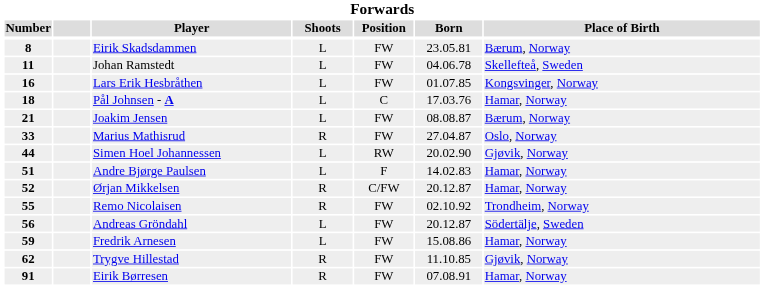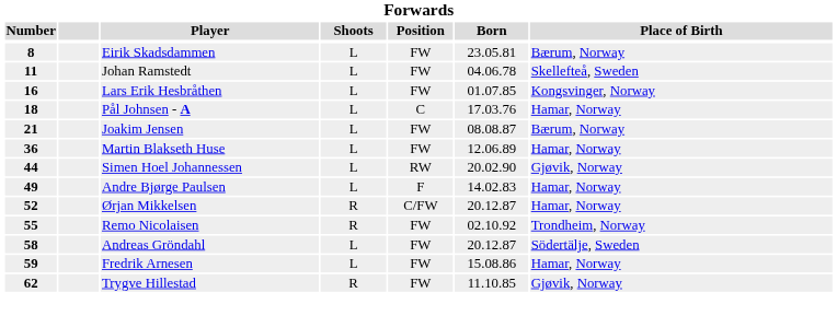- row: 33 | Marius Mathisrud | R | FW | 27.04.87 | Oslo, Norway
+ row: 36 | Martin Blakseth Huse | L | FW | 12.06.89 | Hamar, Norway
Andre Bjørge Paulsen | Number: 51 -> 49
Andreas Gröndahl | Number: 56 -> 58
- row: 91 | Eirik Børresen | R | FW | 07.08.91 | Hamar, Norway
